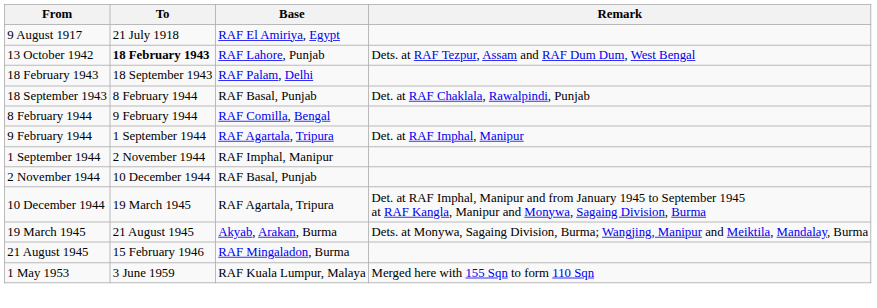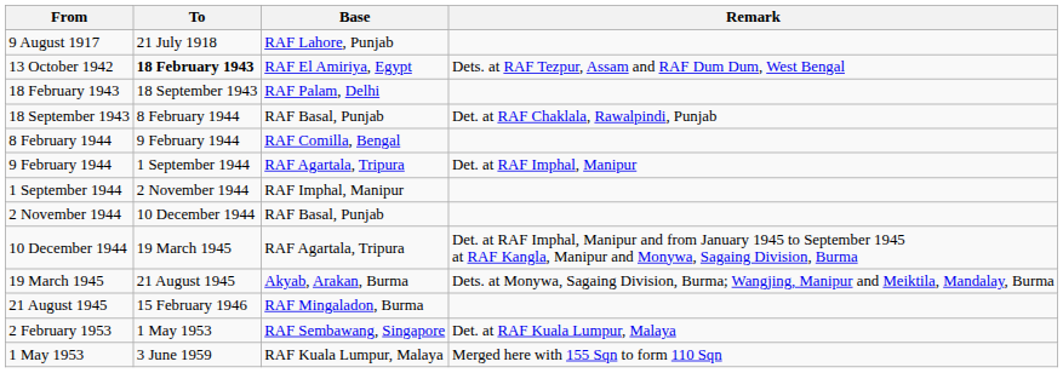9 August 1917 | Base: RAF El Amiriya, Egypt -> RAF Lahore, Punjab
13 October 1942 | Base: RAF Lahore, Punjab -> RAF El Amiriya, Egypt
+ row: 2 February 1953 | 1 May 1953 | RAF Sembawang, Singapore | Det. at RAF Kuala Lumpur, Malaya
